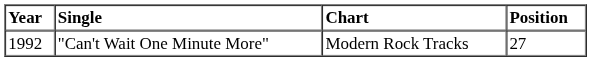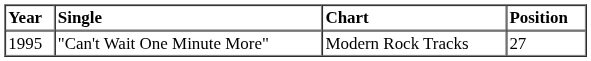"Can't Wait One Minute More" | Year: 1992 -> 1995
